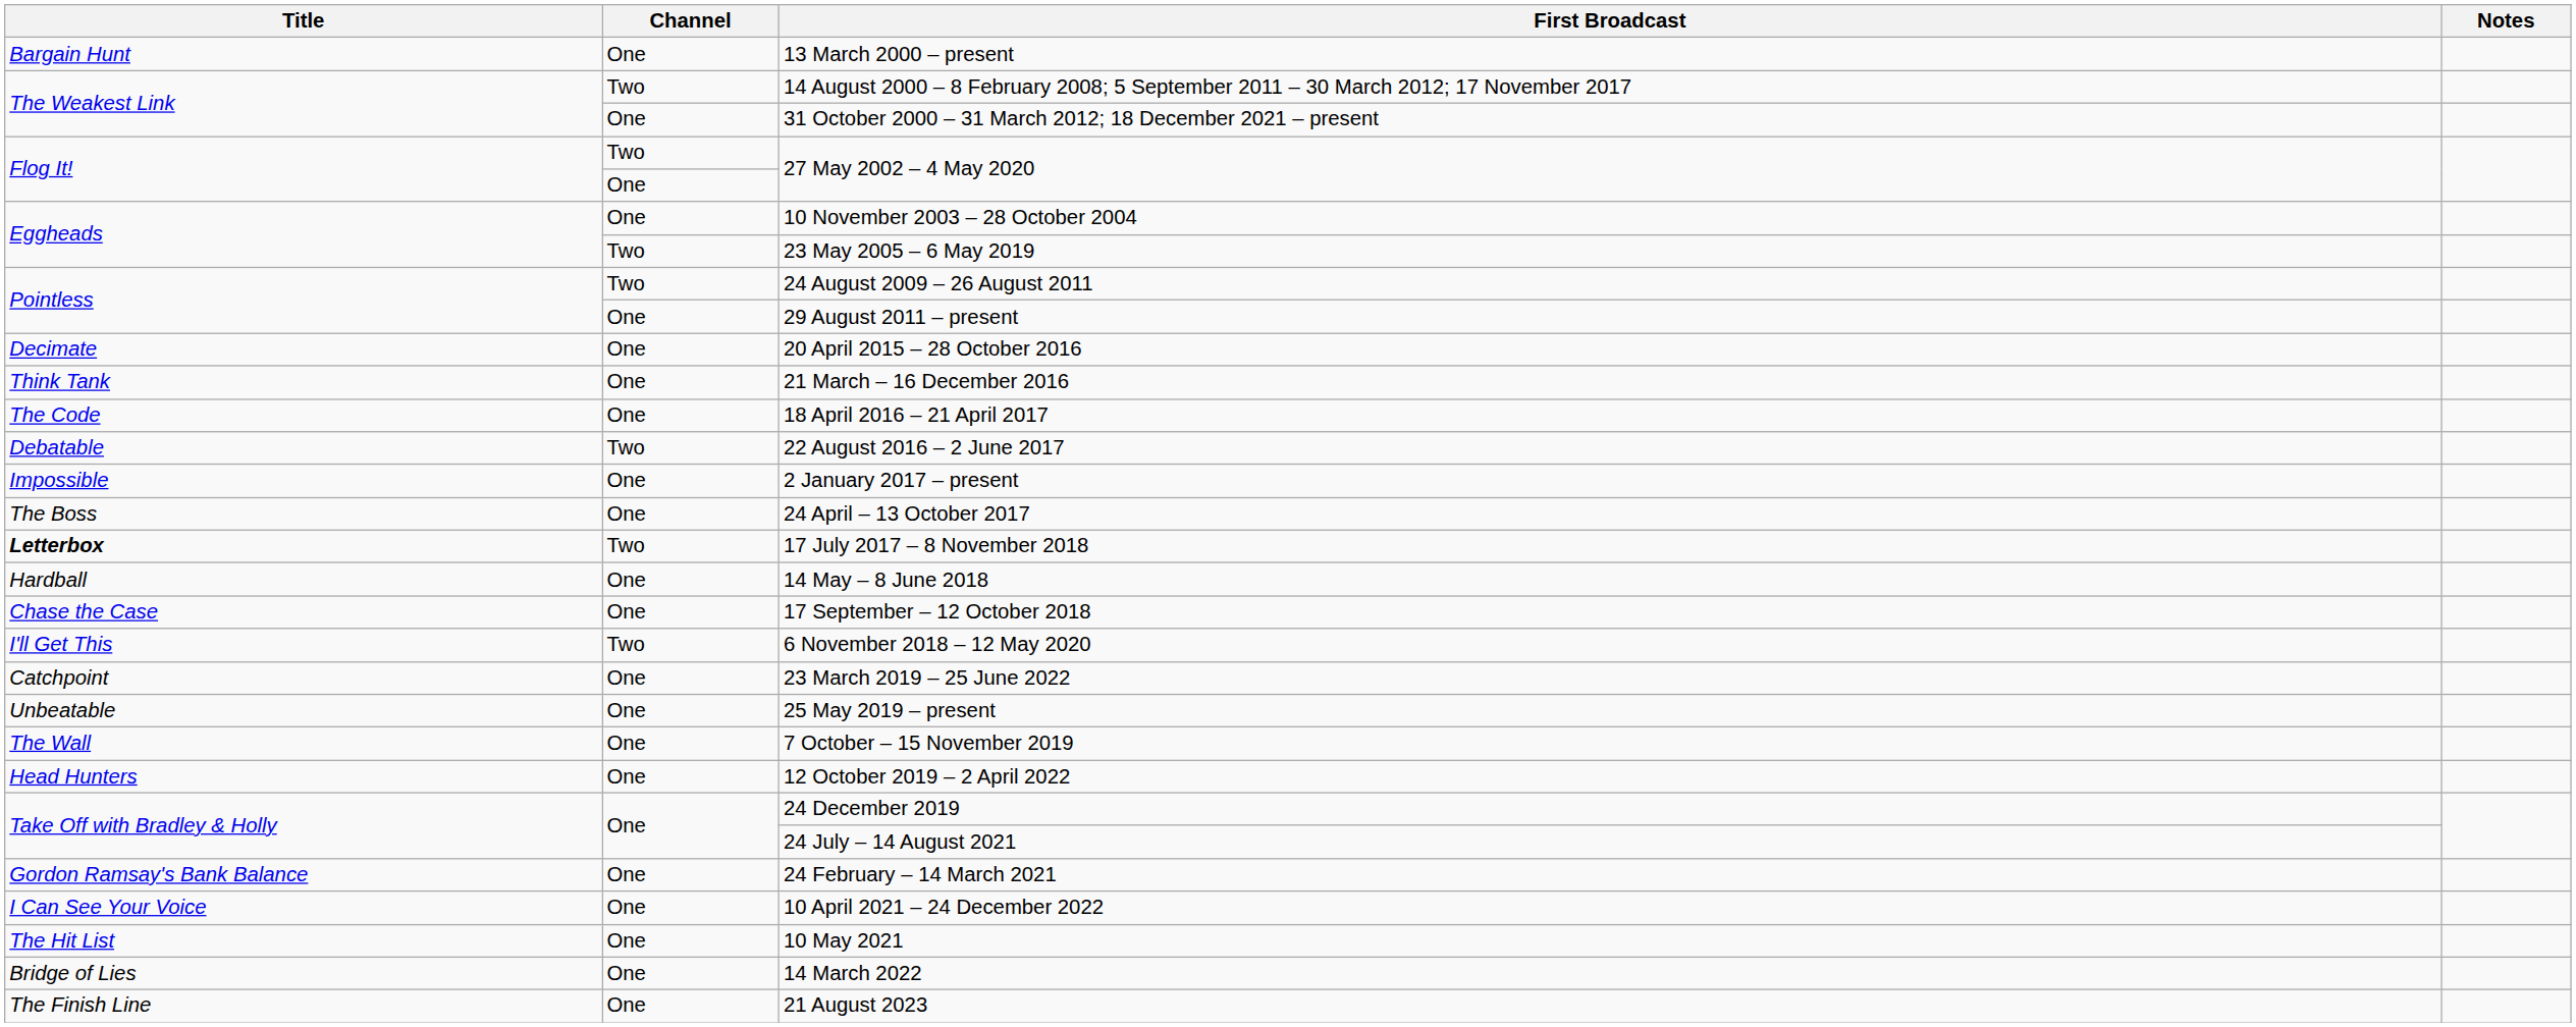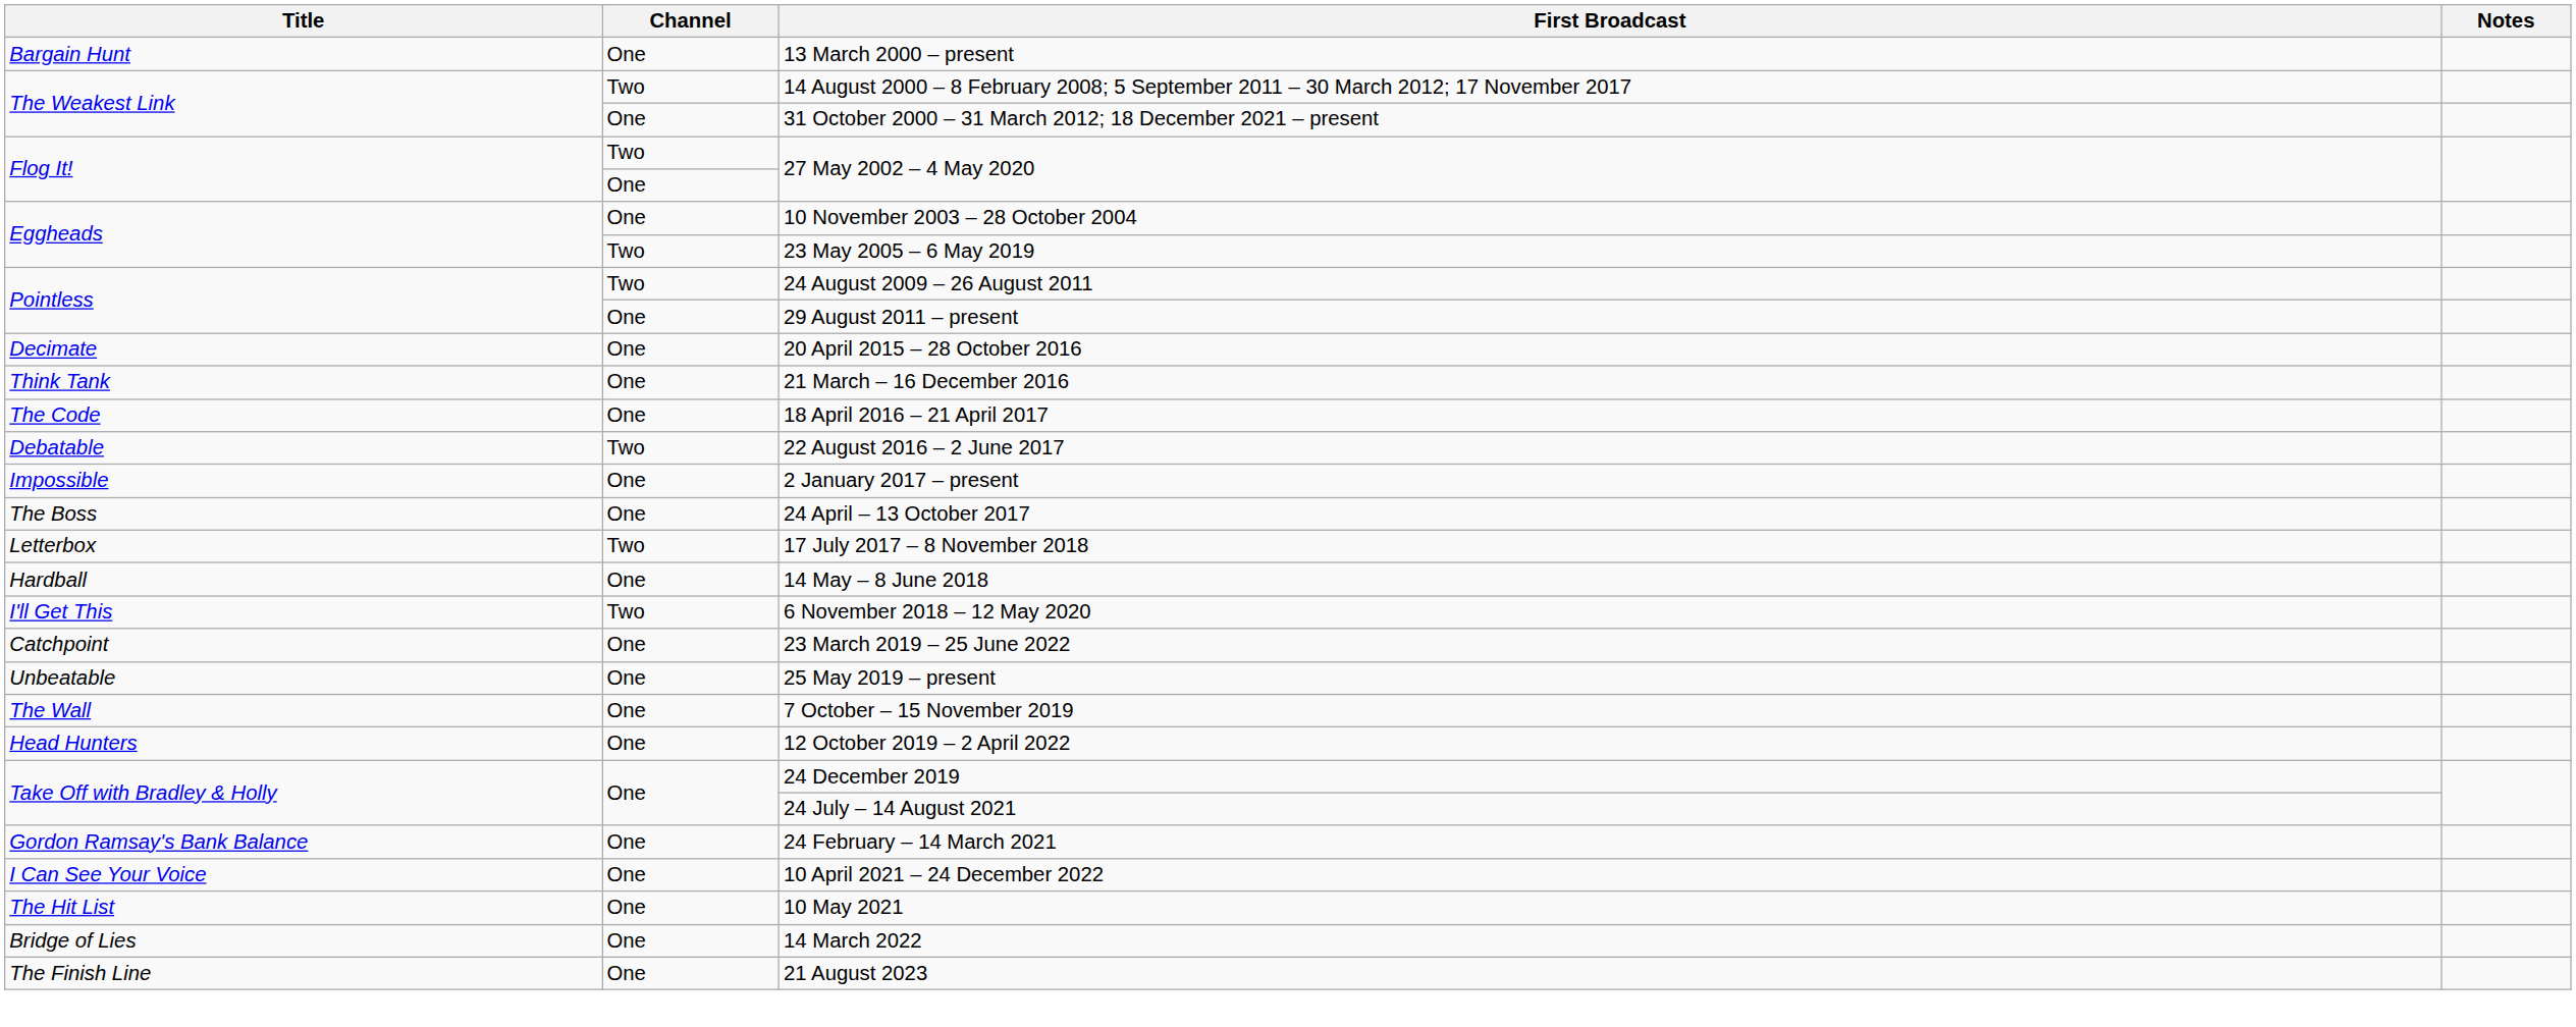17 July 2017 – 8 November 2018 | Title: bold -> normal
- row: Chase the Case | One | 17 September – 12 October 2018
